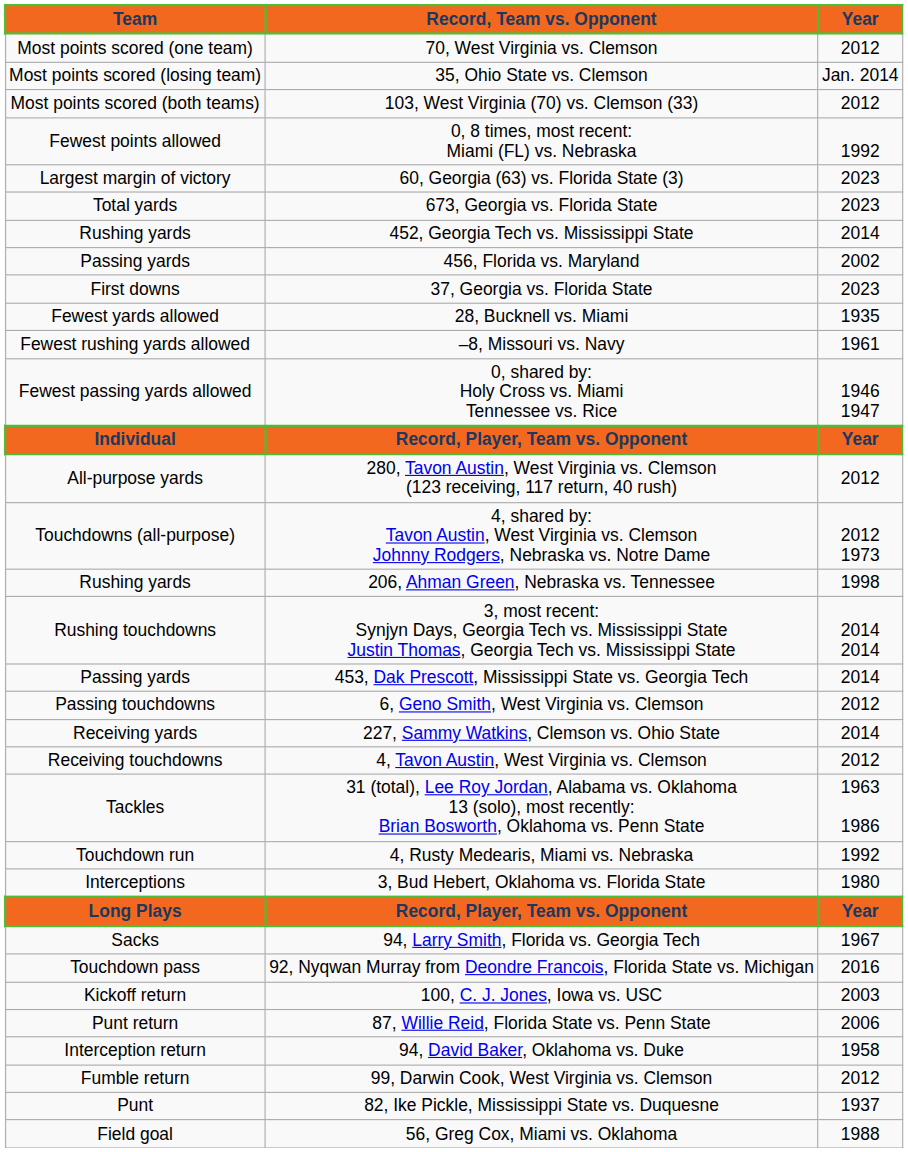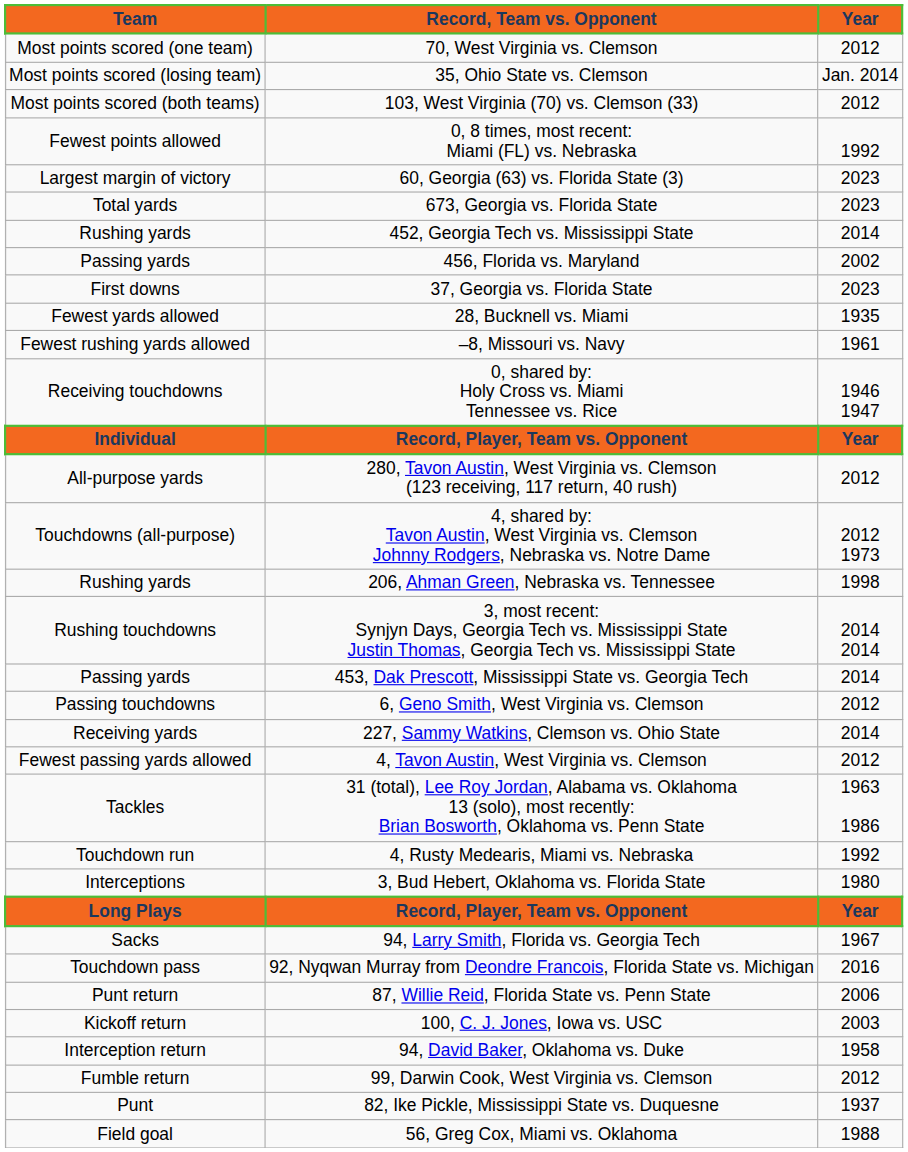0, shared by: Holy Cross vs. Miami Tennessee vs. Rice | Team: Fewest passing yards allowed -> Receiving touchdowns
4, Tavon Austin, West Virginia vs. Clemson | Team: Receiving touchdowns -> Fewest passing yards allowed
rows swapped: 100, C. J. Jones, Iowa vs. USC <-> 87, Willie Reid, Florida State vs. Penn State
